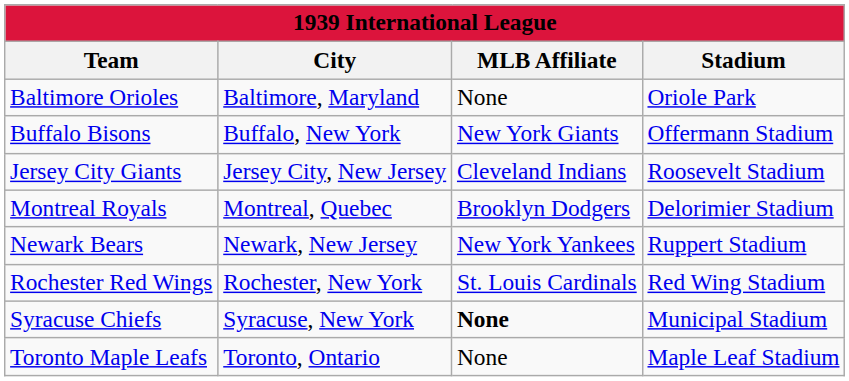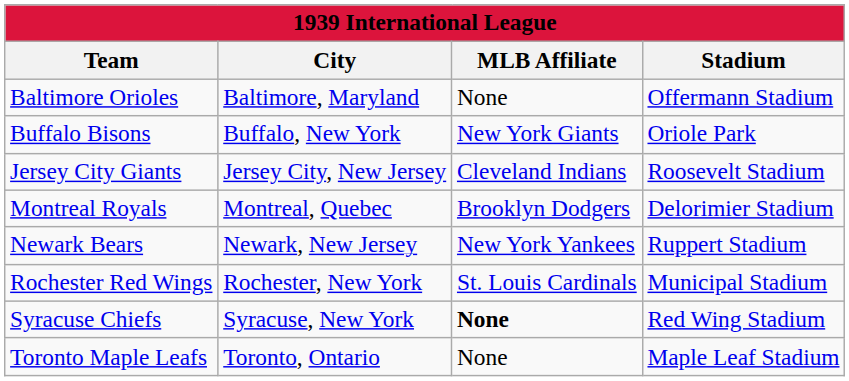Baltimore Orioles | Stadium: Oriole Park -> Offermann Stadium
Buffalo Bisons | Stadium: Offermann Stadium -> Oriole Park
Rochester Red Wings | Stadium: Red Wing Stadium -> Municipal Stadium
Syracuse Chiefs | Stadium: Municipal Stadium -> Red Wing Stadium
